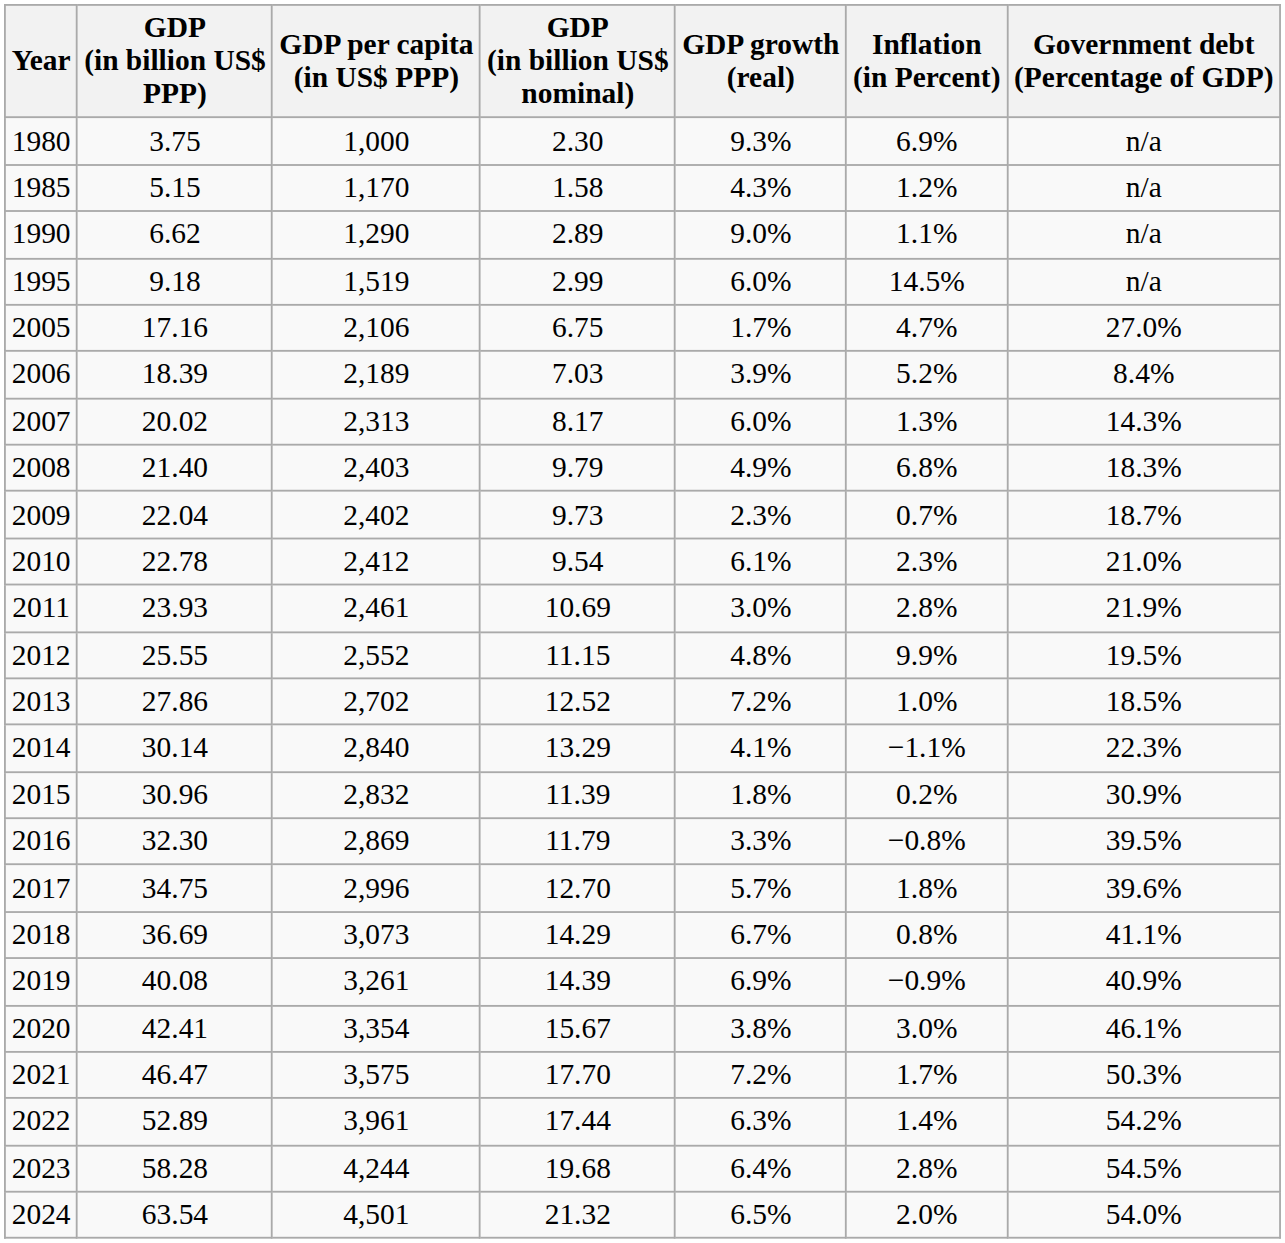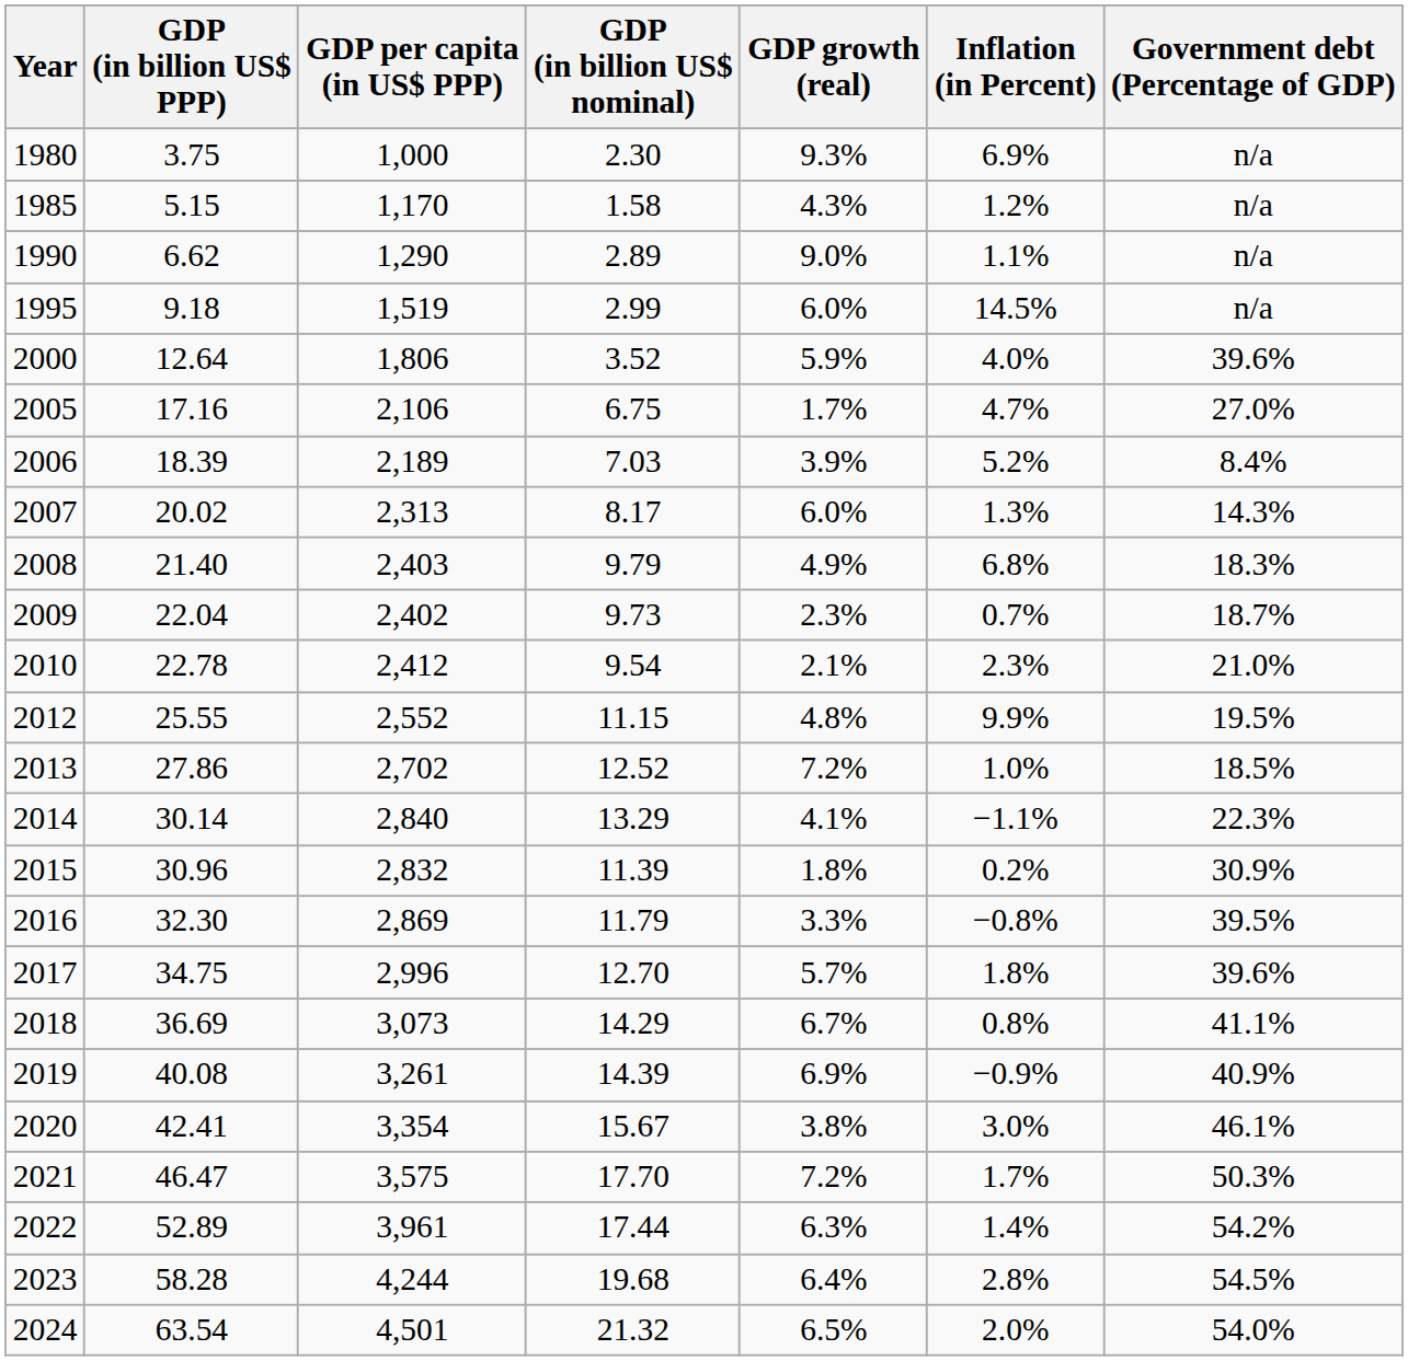+ row: 2000 | 12.64 | 1,806 | 3.52 | 5.9% | 4.0% | 39.6%
2010 | GDP growth (real): 6.1% -> 2.1%
- row: 2011 | 23.93 | 2,461 | 10.69 | 3.0% | 2.8% | 21.9%
